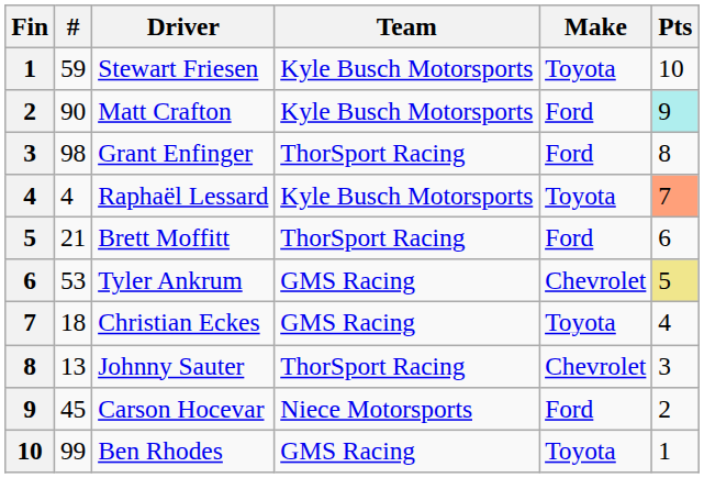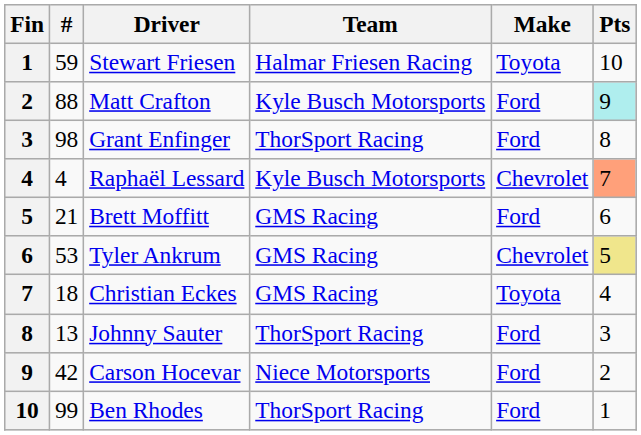Stewart Friesen | Team: Kyle Busch Motorsports -> Halmar Friesen Racing
Matt Crafton | #: 90 -> 88
Raphaël Lessard | Make: Toyota -> Chevrolet
Brett Moffitt | Team: ThorSport Racing -> GMS Racing
Johnny Sauter | Make: Chevrolet -> Ford
Carson Hocevar | #: 45 -> 42
Ben Rhodes | Team: GMS Racing -> ThorSport Racing
Ben Rhodes | Make: Toyota -> Ford
